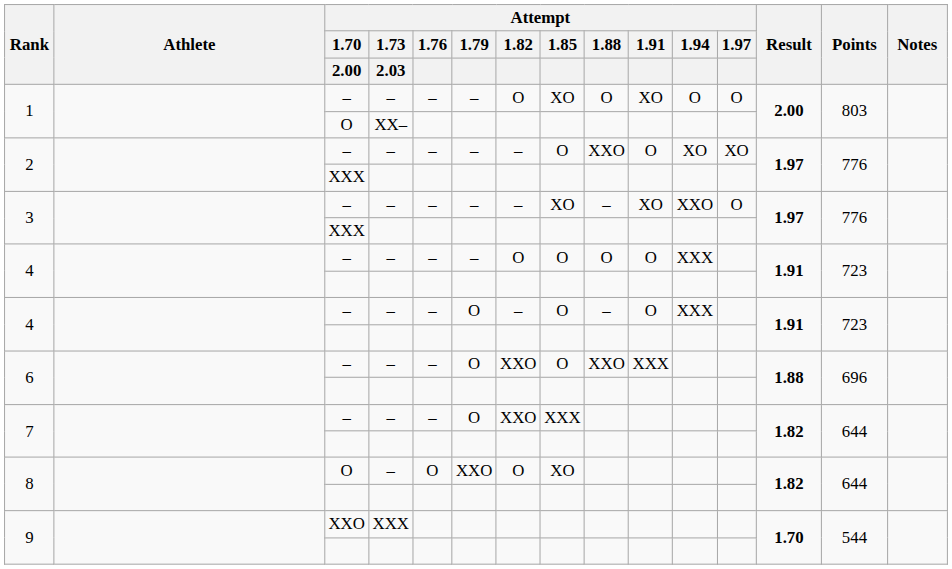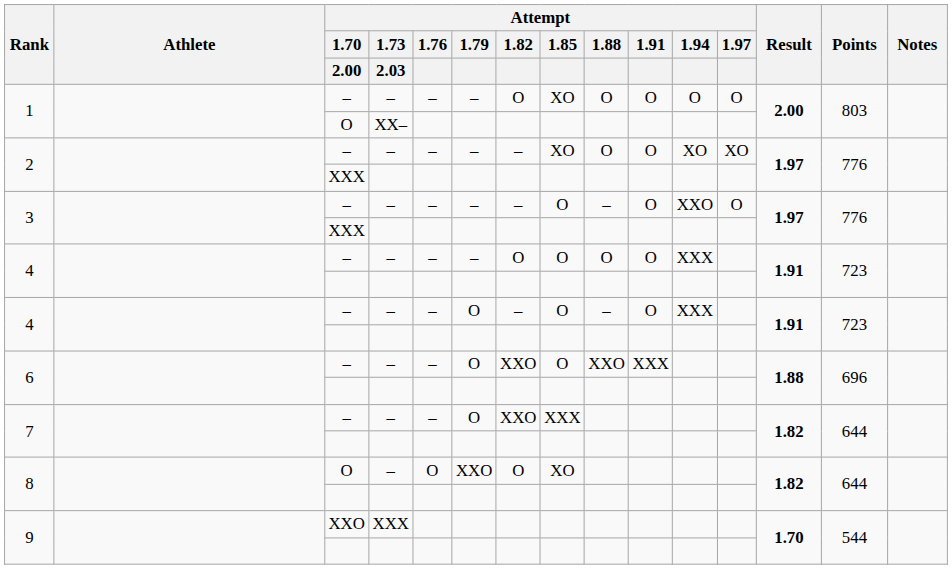1 / – | Attempt / 1.91: XO -> O
2 / – | Attempt / 1.85: O -> XO
2 / – | Attempt / 1.88: XXO -> O
3 / – | Attempt / 1.85: XO -> O
3 / – | Attempt / 1.91: XO -> O
